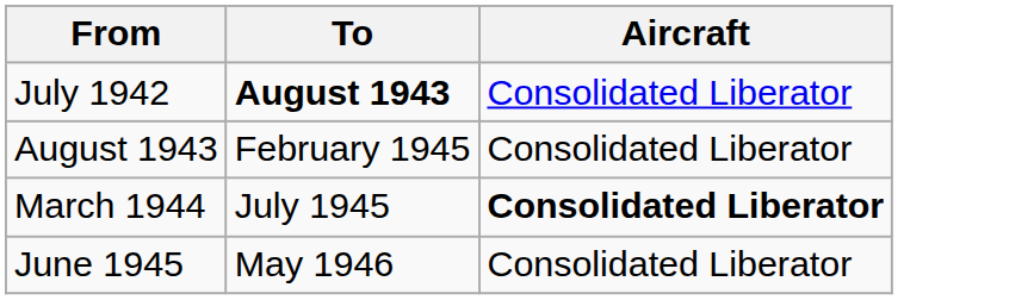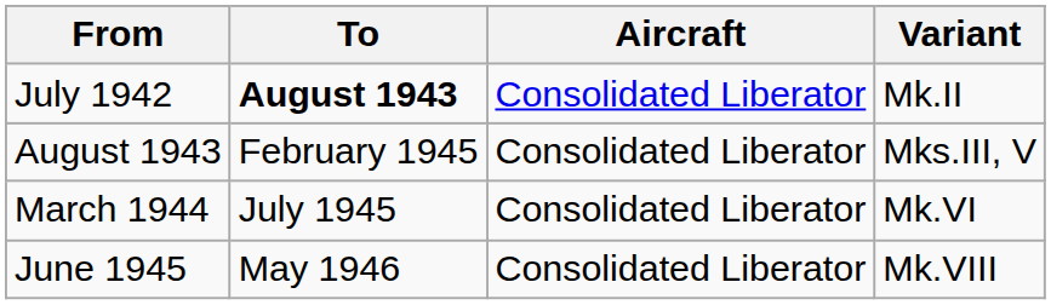+ column: Variant | Mk.II | Mks.III, V | Mk.VI | Mk.VIII
March 1944 | Aircraft: bold -> normal
